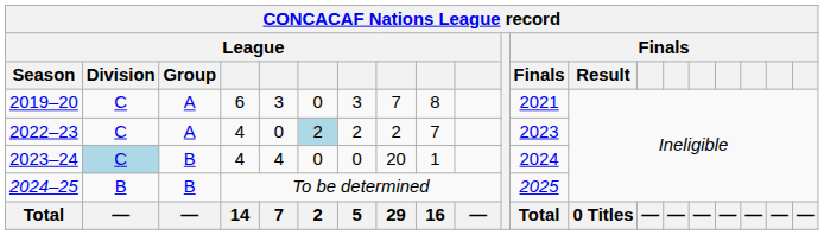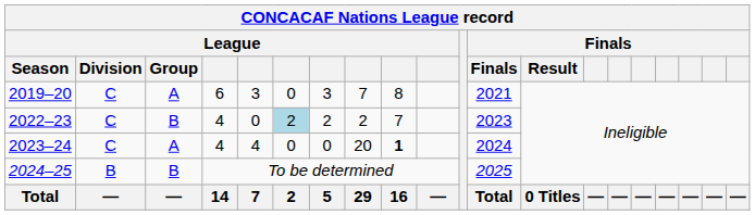2022–23 | League / Group: A -> B
2023–24 | League / Division: lightblue background -> no background
2023–24 | League / Group: B -> A
2023–24 | column 9: normal -> bold
